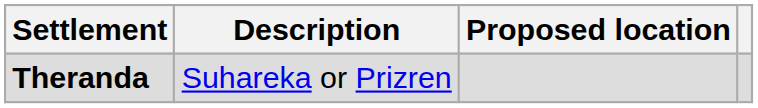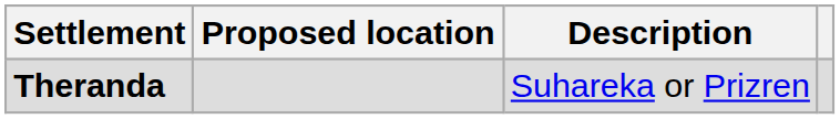columns swapped: Description <-> Proposed location
